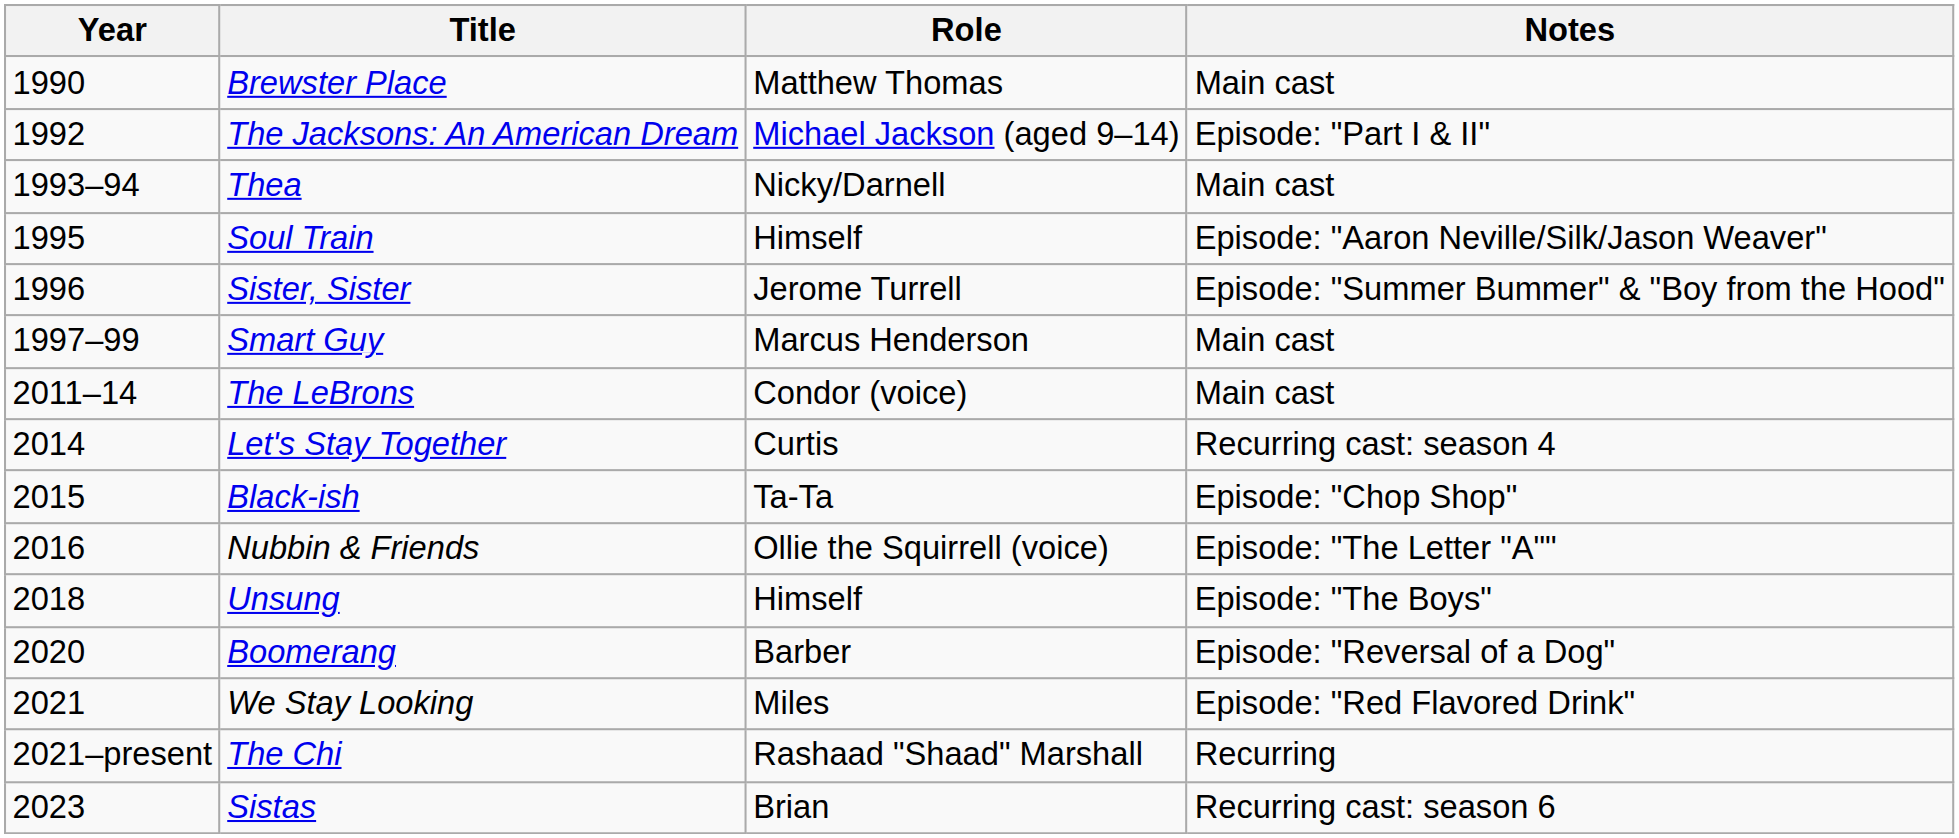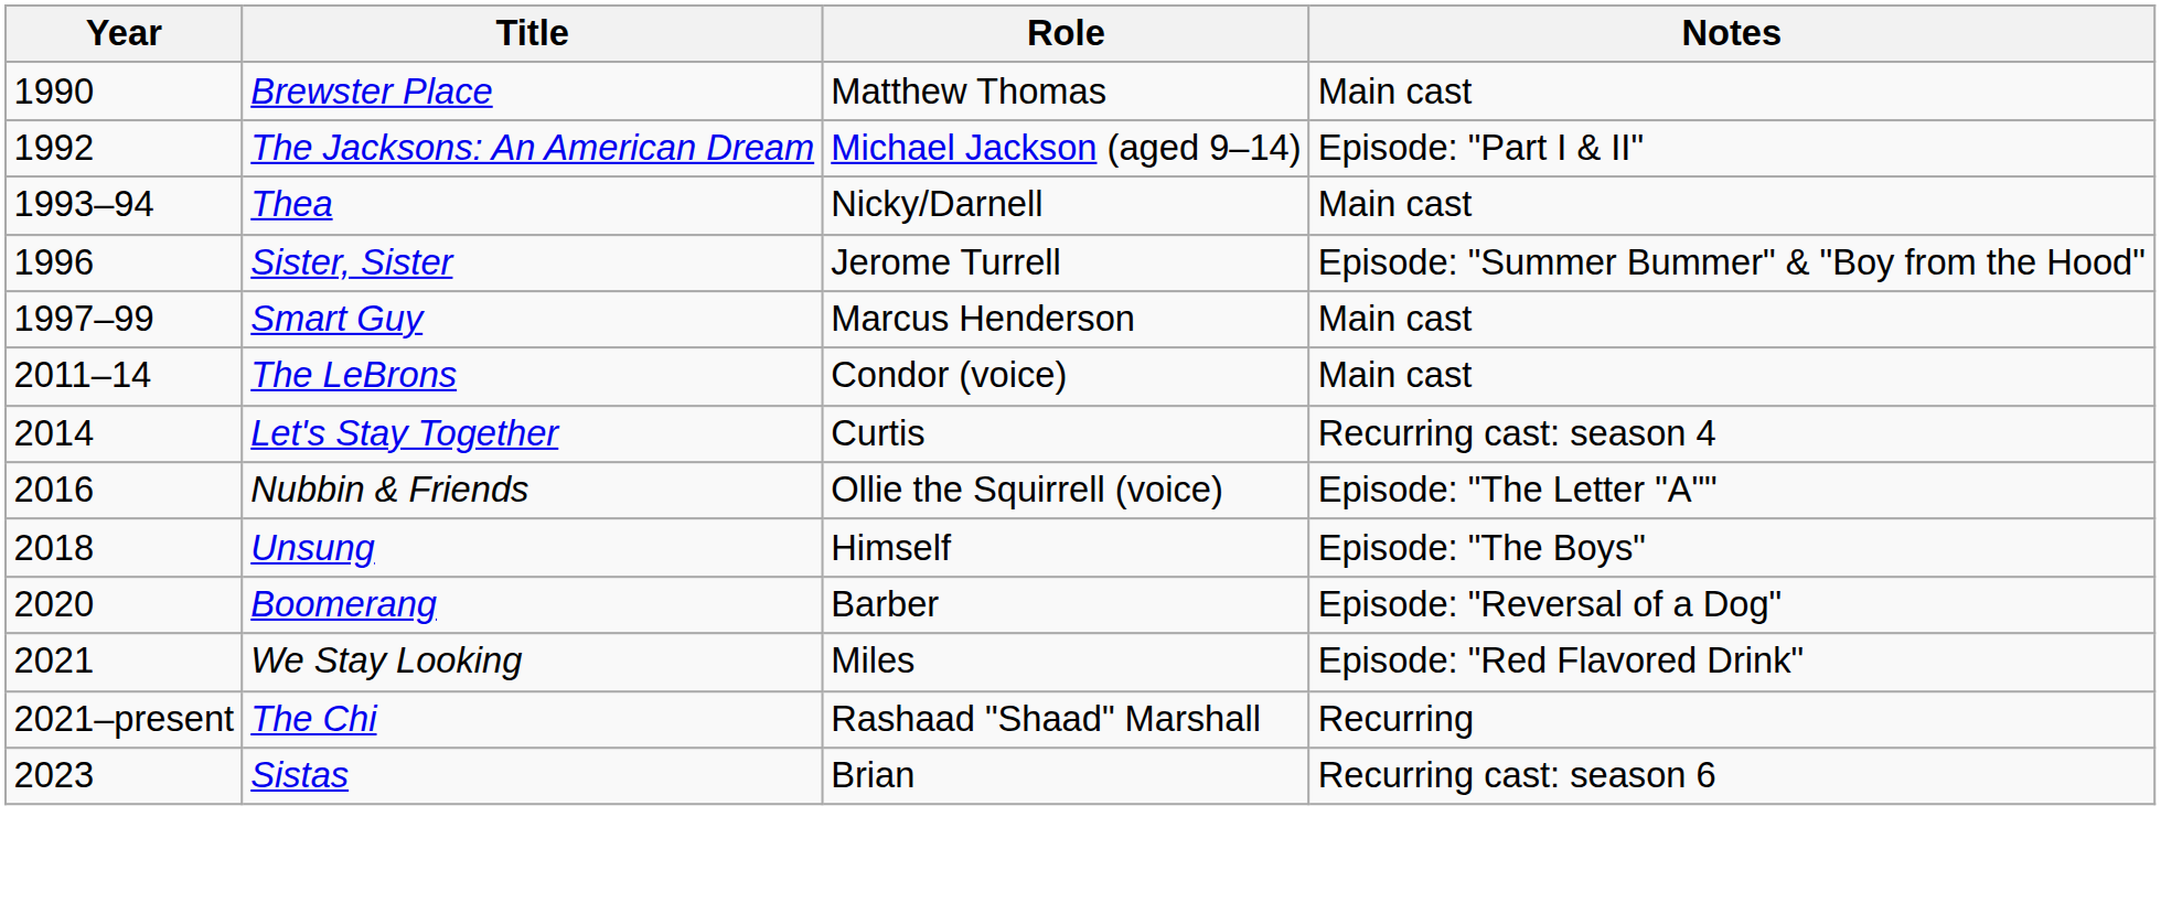- row: 1995 | Soul Train | Himself | Episode: "Aaron Neville/Silk/Jason Weaver"
- row: 2015 | Black-ish | Ta-Ta | Episode: "Chop Shop"
